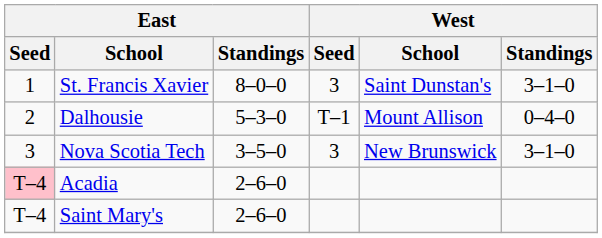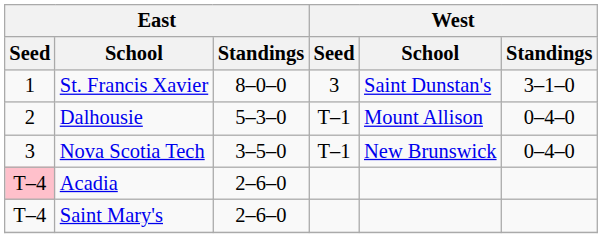Nova Scotia Tech | West / Seed: 3 -> T–1
Nova Scotia Tech | West / Standings: 3–1–0 -> 0–4–0
